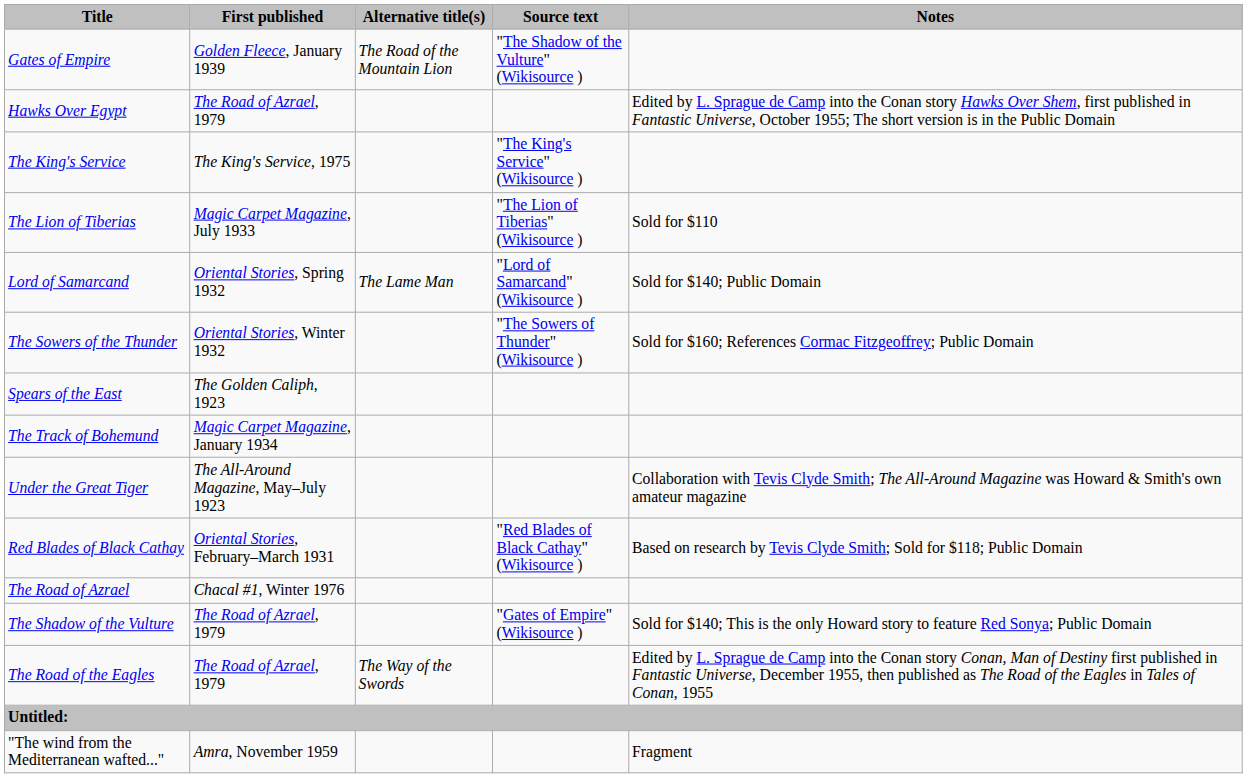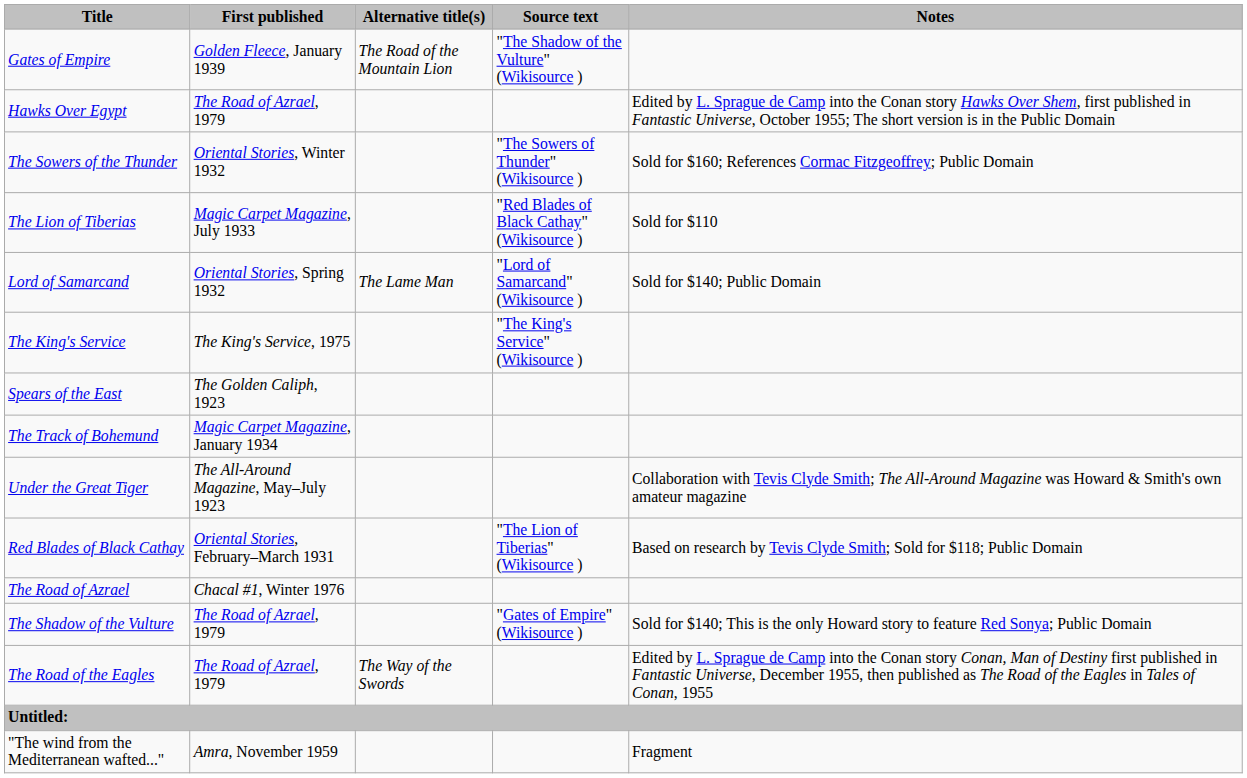rows swapped: The King's Service <-> The Sowers of the Thunder
The Lion of Tiberias | Source text: "The Lion of Tiberias" (Wikisource ) -> "Red Blades of Black Cathay" (Wikisource )
Red Blades of Black Cathay | Source text: "Red Blades of Black Cathay" (Wikisource ) -> "The Lion of Tiberias" (Wikisource )
